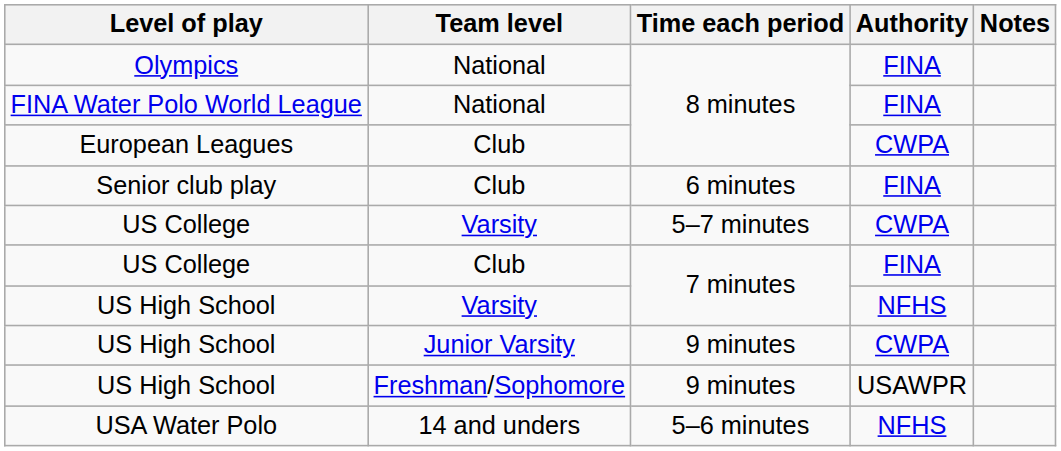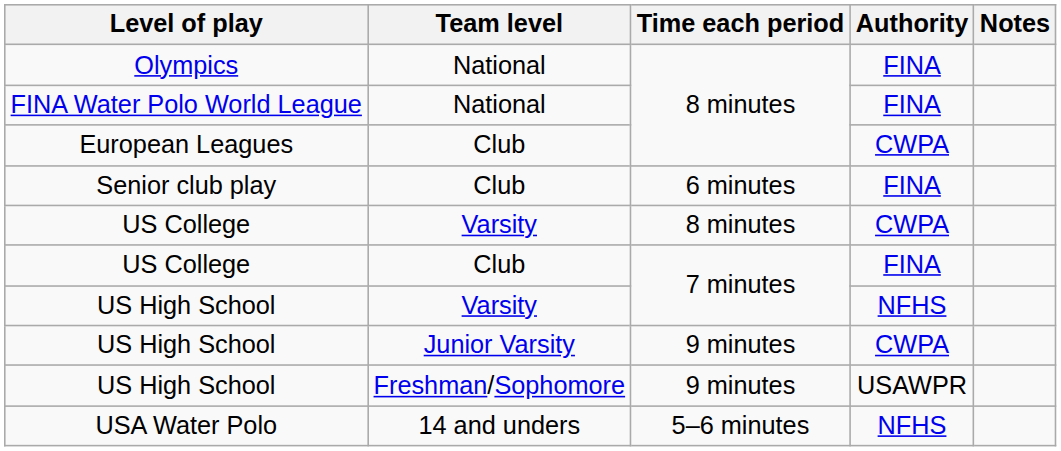US College / Varsity | Time each period: 5–7 minutes -> 8 minutes
